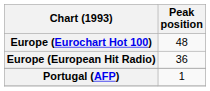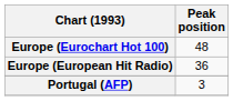Portugal (AFP) | Peak position: 1 -> 3
